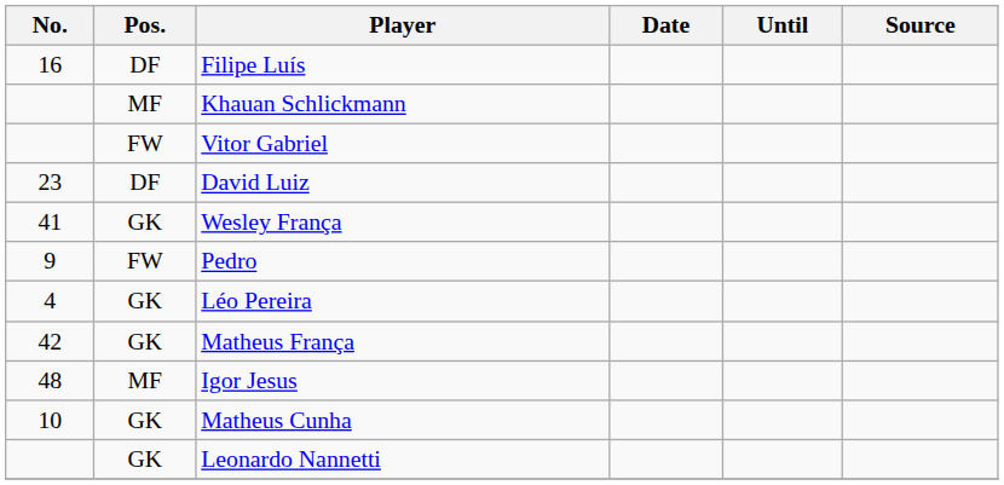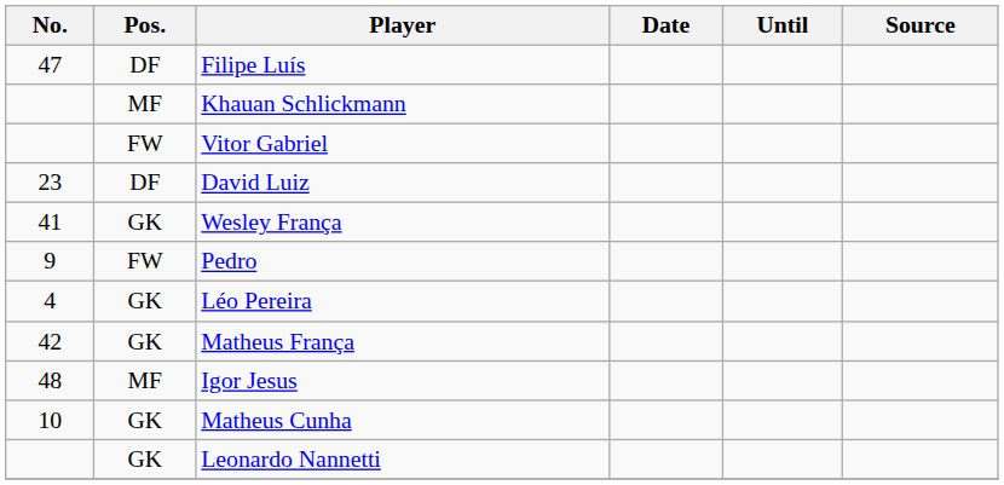Filipe Luís | No.: 16 -> 47
